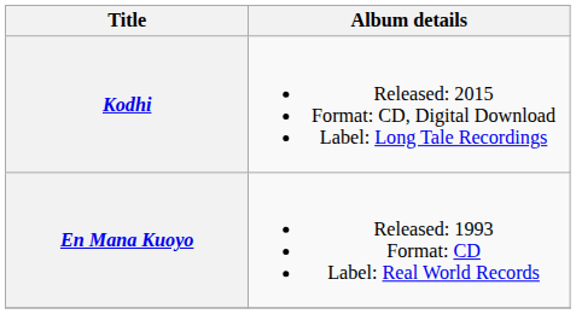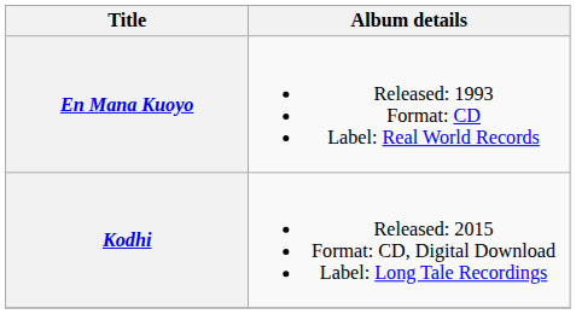rows swapped: En Mana Kuoyo <-> Kodhi
